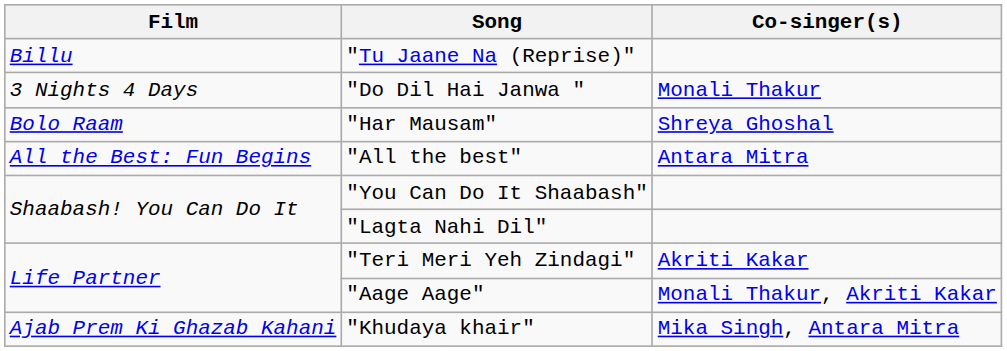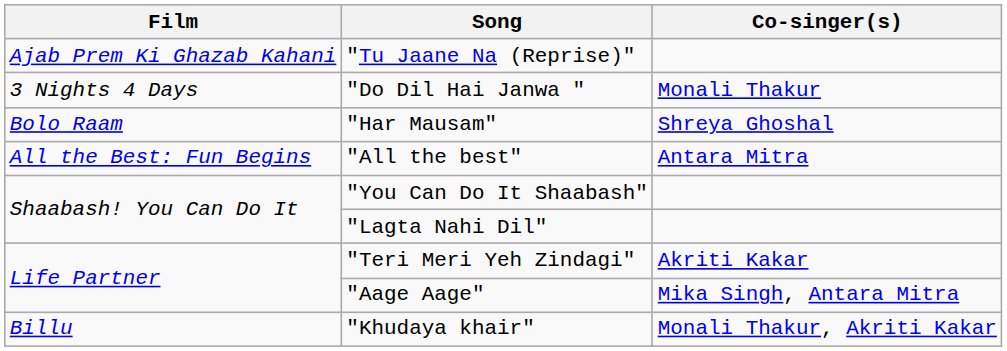"Tu Jaane Na (Reprise)" | Film: Billu -> Ajab Prem Ki Ghazab Kahani
"Aage Aage" | Co-singer(s): Monali Thakur, Akriti Kakar -> Mika Singh, Antara Mitra
"Khudaya khair" | Film: Ajab Prem Ki Ghazab Kahani -> Billu
"Khudaya khair" | Co-singer(s): Mika Singh, Antara Mitra -> Monali Thakur, Akriti Kakar
